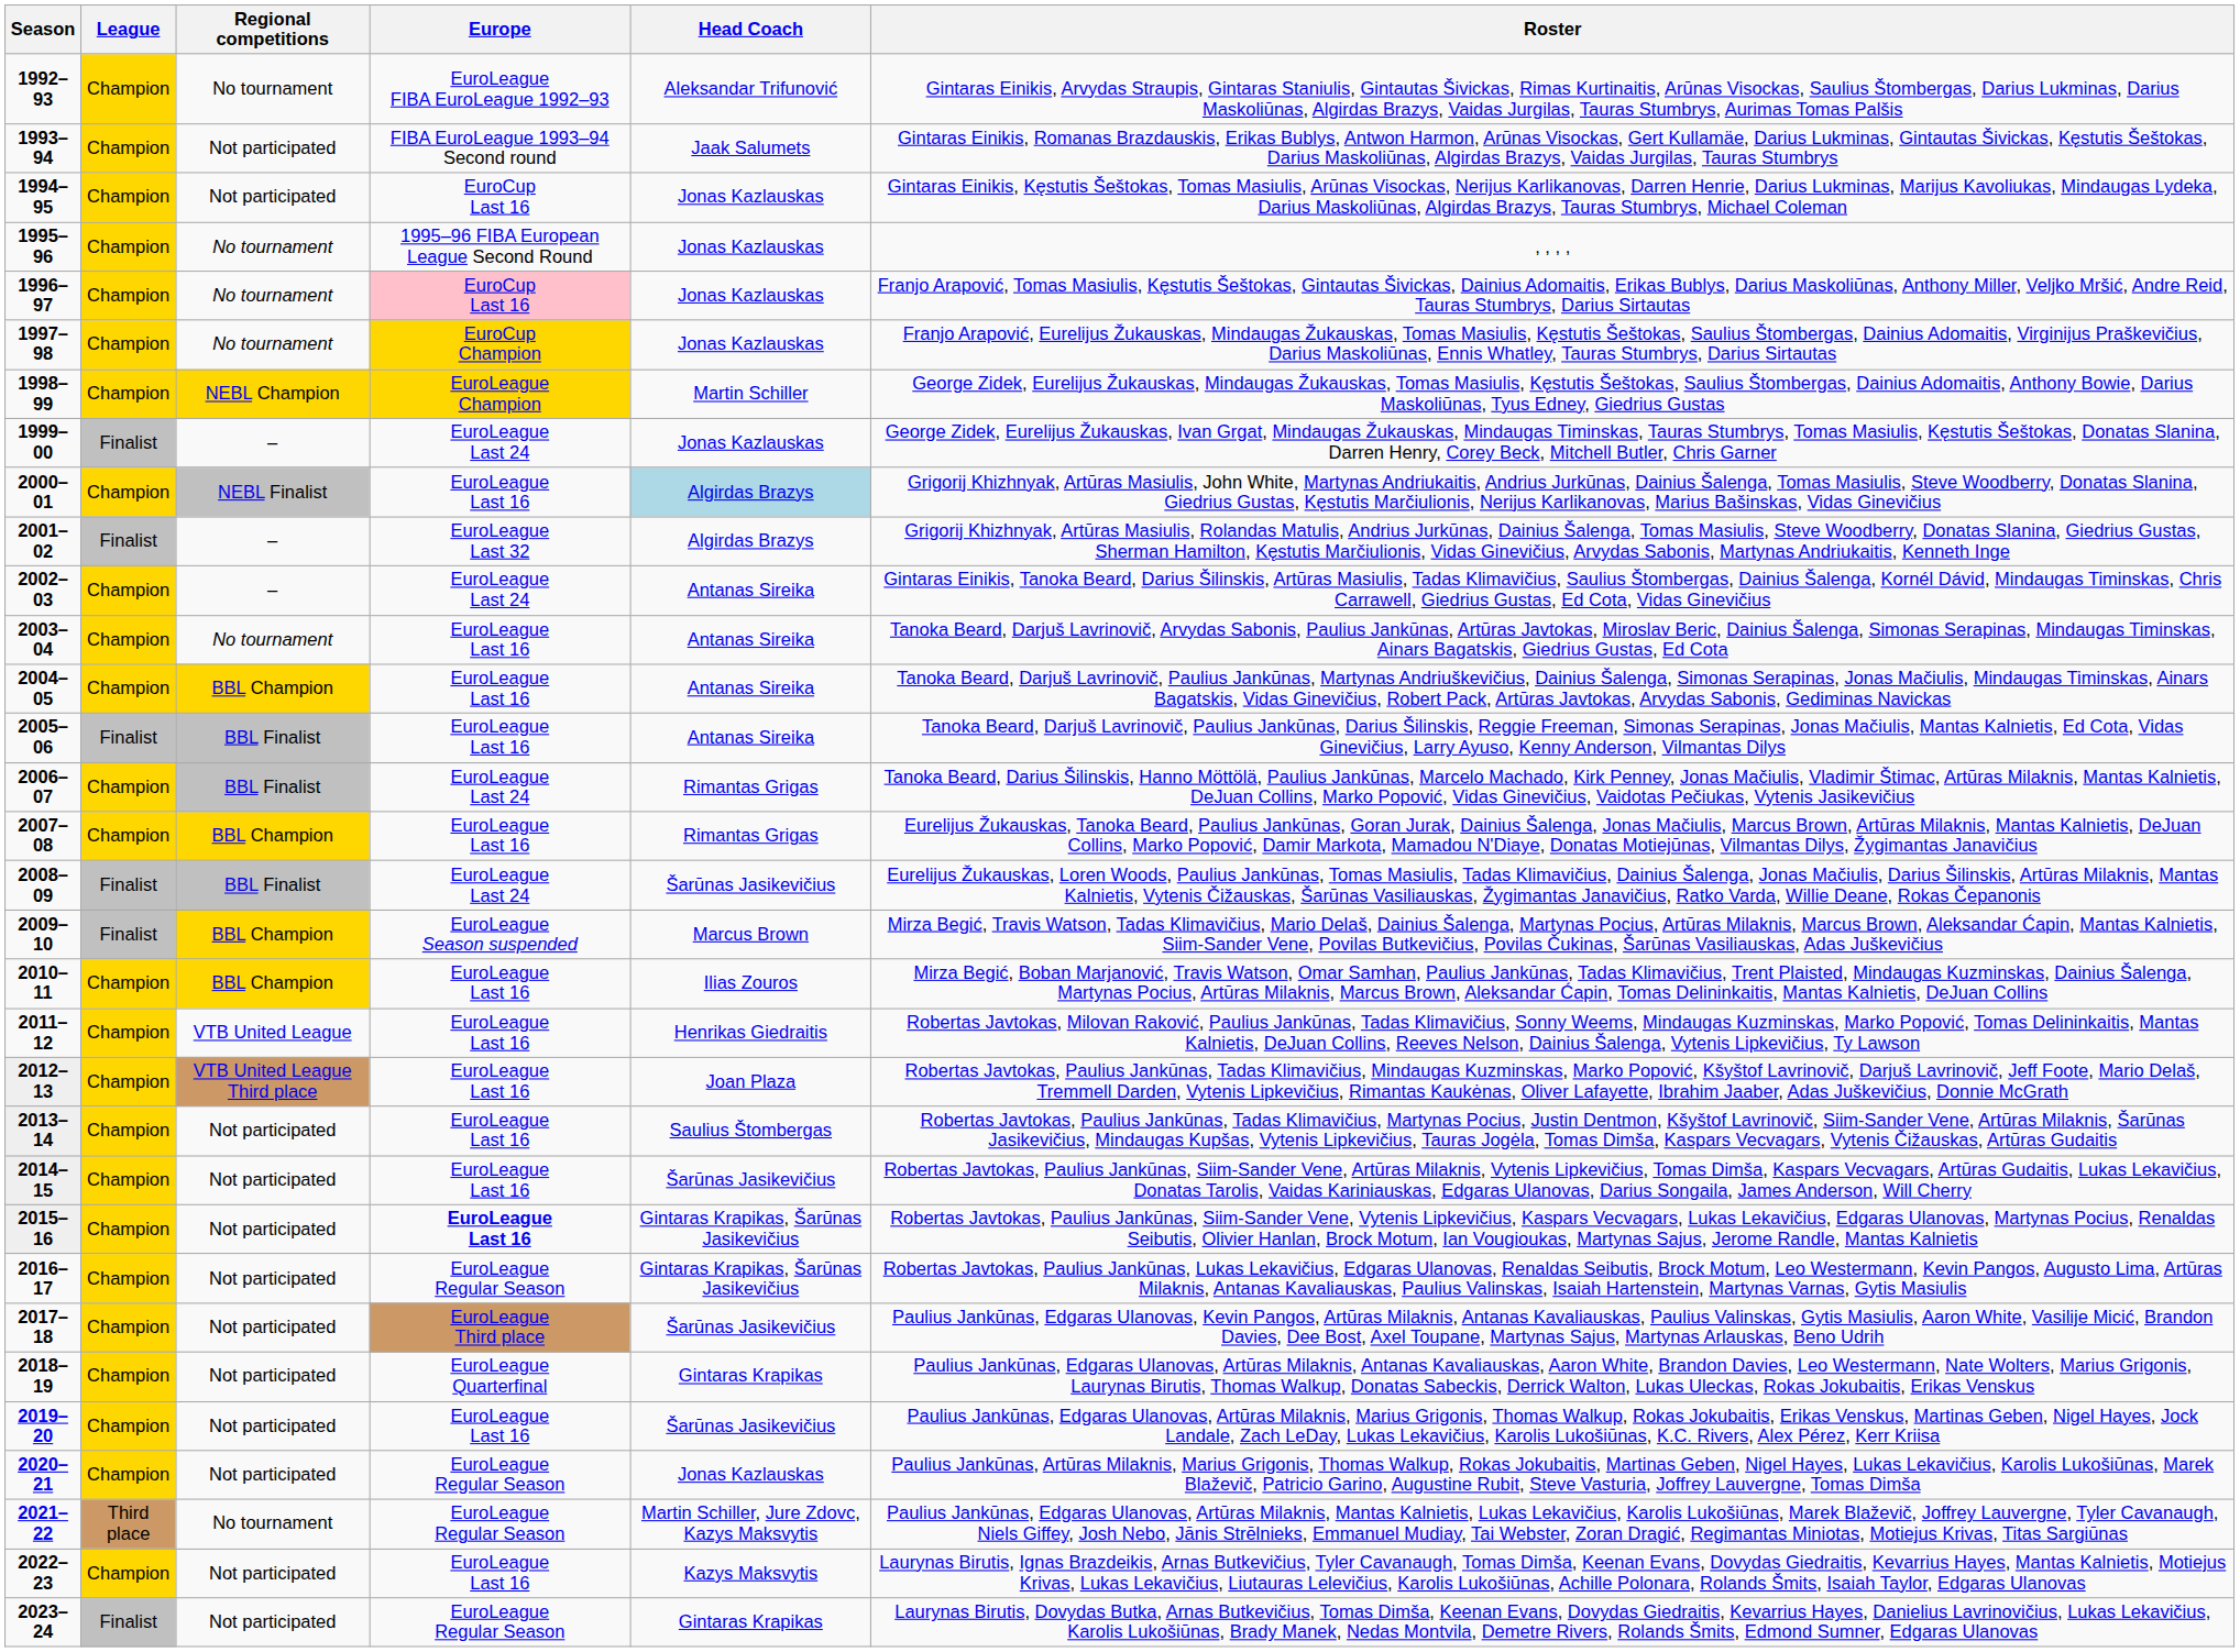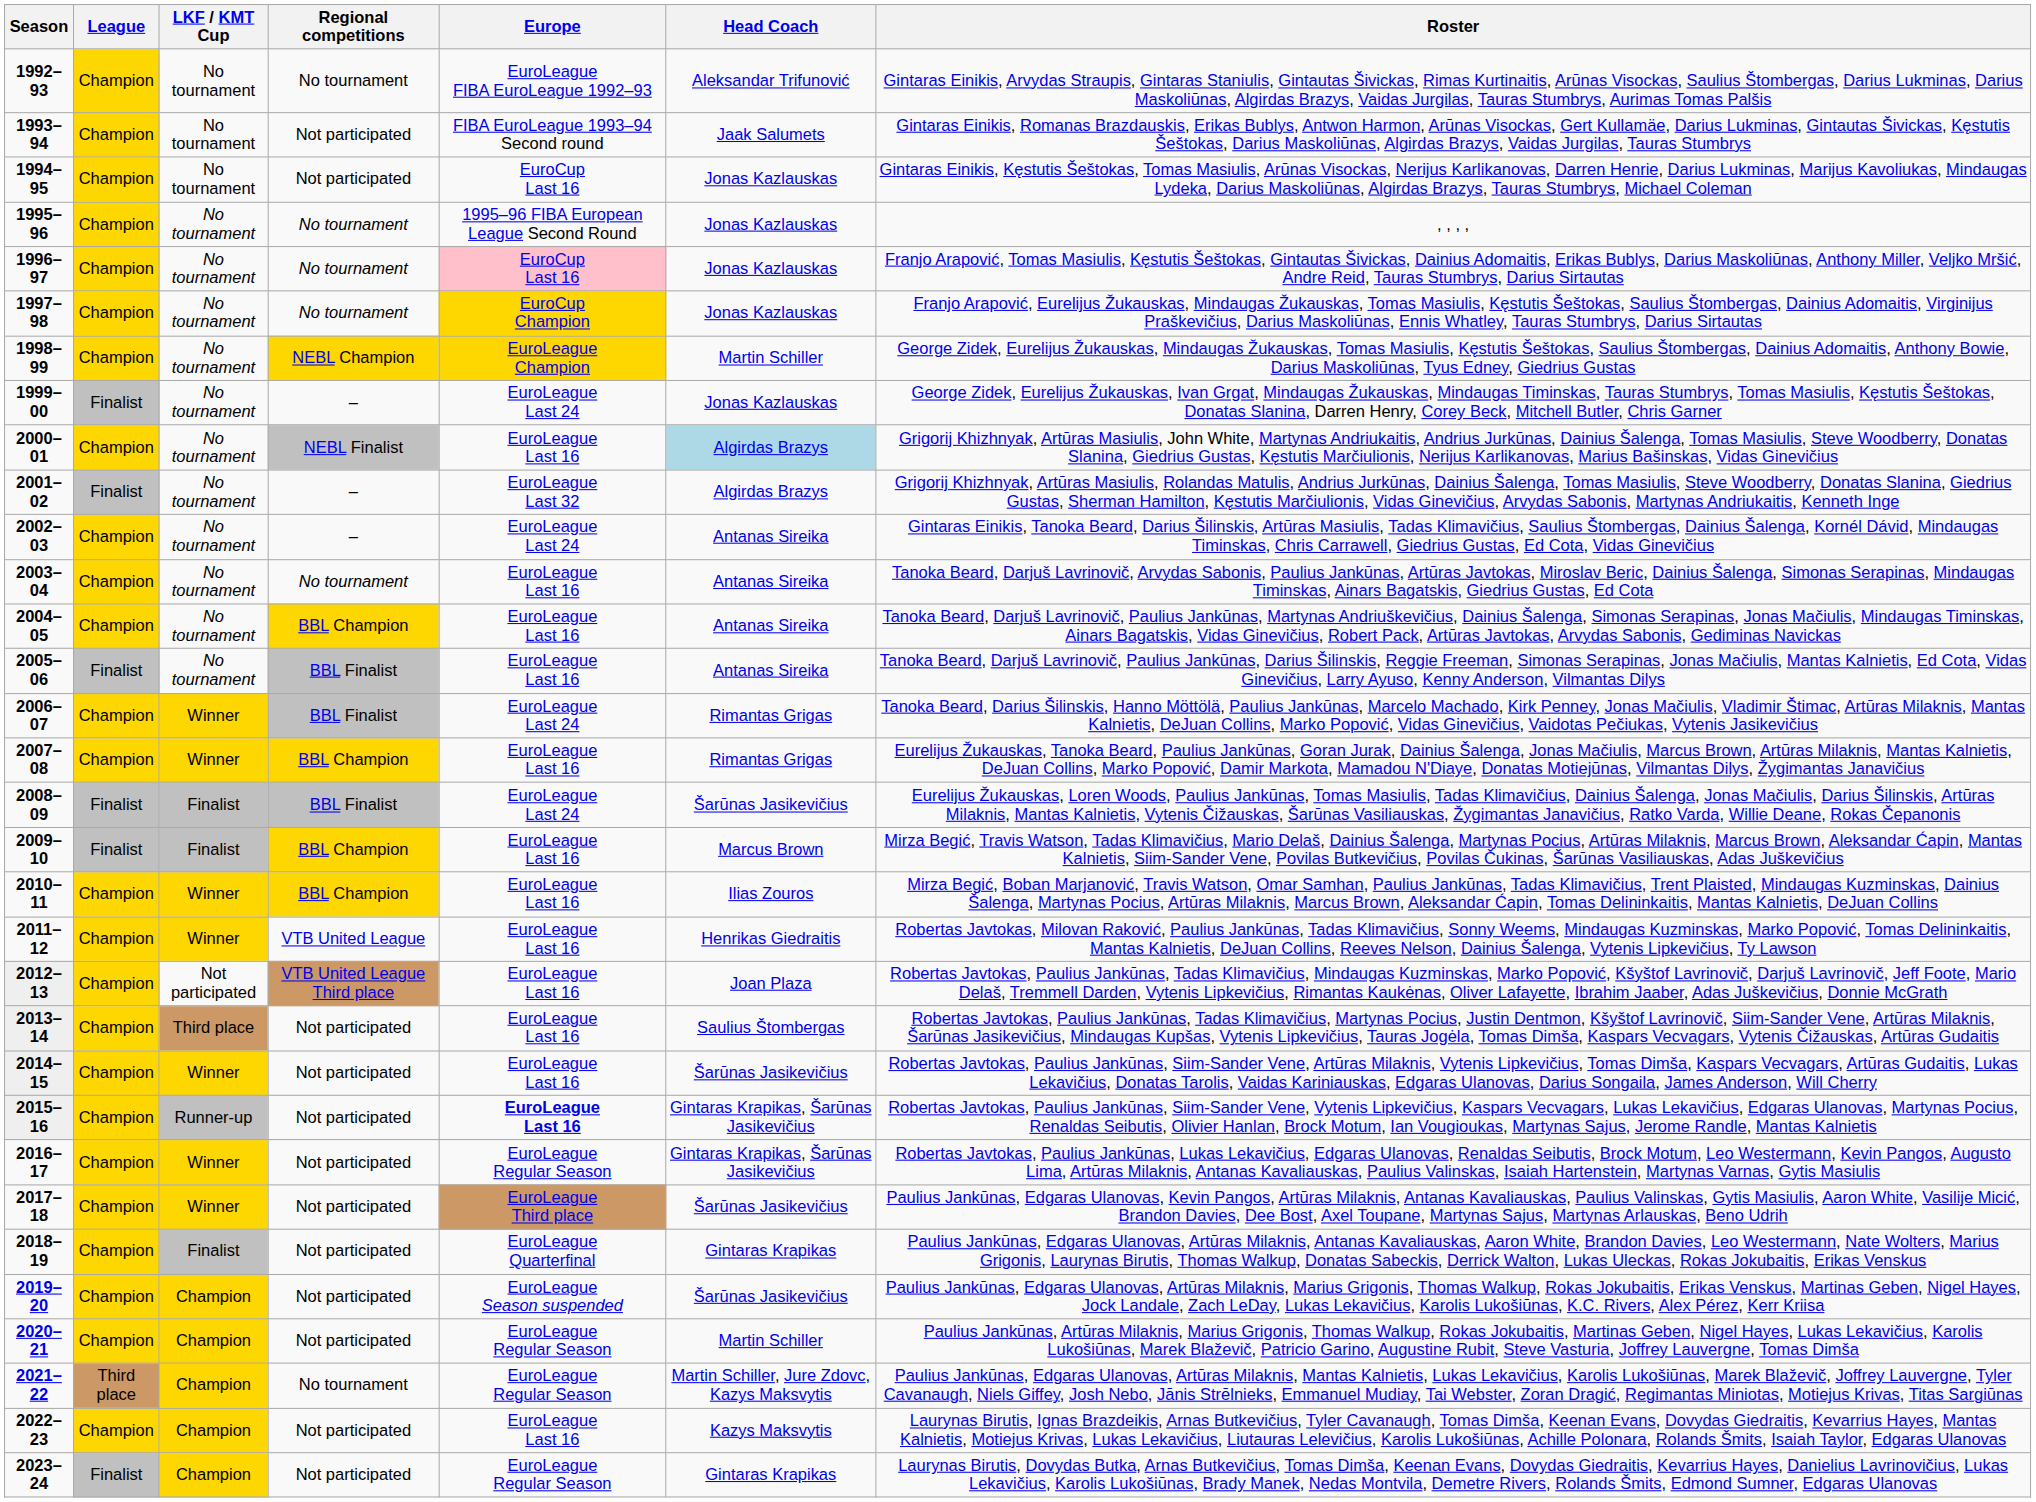+ column: LKF / KMT Cup | No tournament | No tournament | No tournament | No tournament | No tournament | No tournament | No tournament | No tournament | No tournament | No tournament | No tournament | No tournament | No tournament | No tournament | Winner | Winner | Finalist | Finalist | Winner | Winner | Not participated | Third place | Winner | Runner-up | Winner | Winner | Finalist | Champion | Champion | Champion | Champion | Champion
2009–10 | Europe: EuroLeague Season suspended -> EuroLeague Last 16
2019–20 | Europe: EuroLeague Last 16 -> EuroLeague Season suspended
2020–21 | Head Coach: Jonas Kazlauskas -> Martin Schiller
